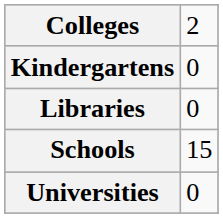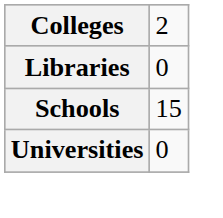- row: Kindergartens | 0
